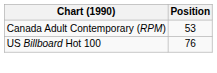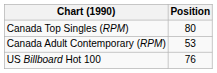+ row: Canada Top Singles (RPM) | 80
